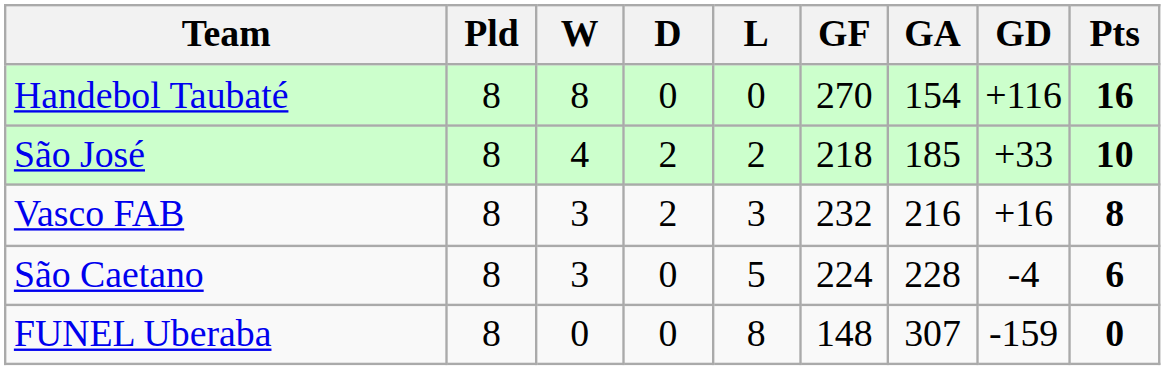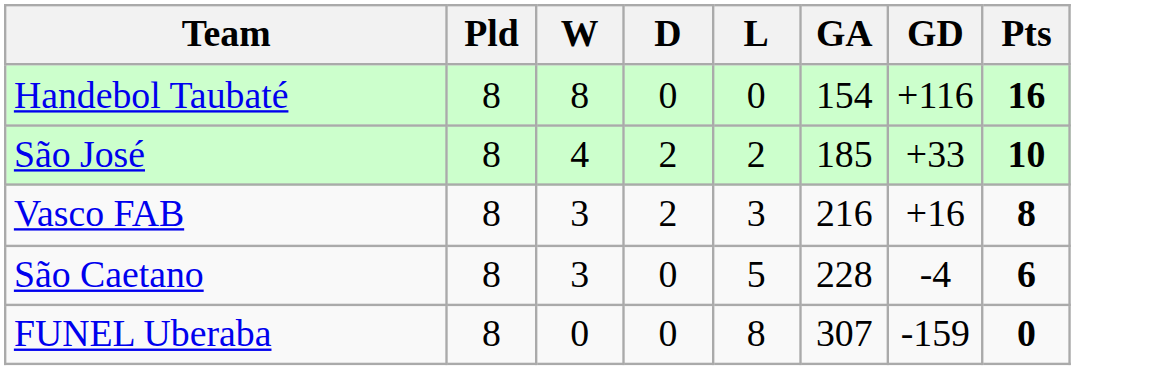- column: GF | 270 | 218 | 232 | 224 | 148
